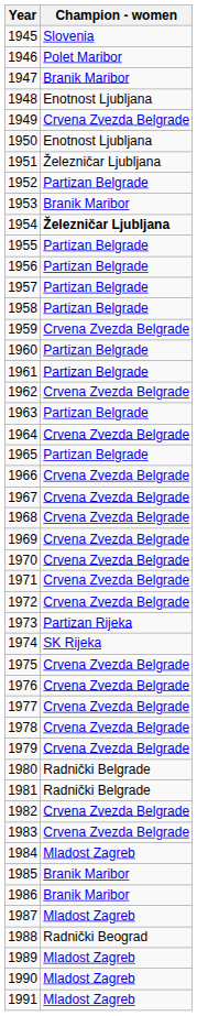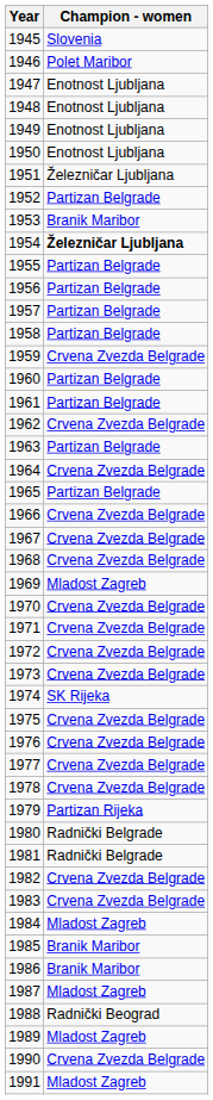1947 | Champion - women: Branik Maribor -> Enotnost Ljubljana
1949 | Champion - women: Crvena Zvezda Belgrade -> Enotnost Ljubljana
1969 | Champion - women: Crvena Zvezda Belgrade -> Mladost Zagreb
1973 | Champion - women: Partizan Rijeka -> Crvena Zvezda Belgrade
1979 | Champion - women: Crvena Zvezda Belgrade -> Partizan Rijeka
1990 | Champion - women: Mladost Zagreb -> Crvena Zvezda Belgrade
